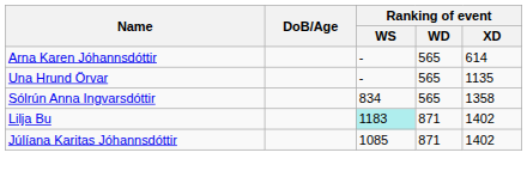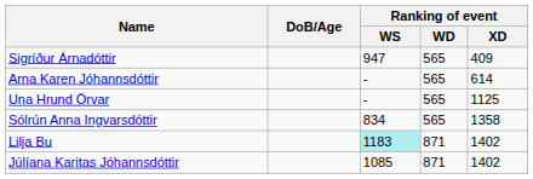+ row: Sigríður Árnadóttir | 947 | 565 | 409
Una Hrund Örvar | Ranking of event / XD: 1135 -> 1125
